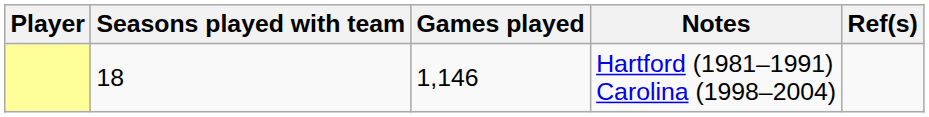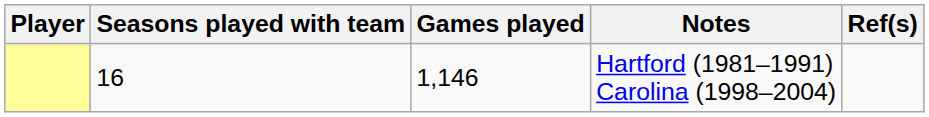Hartford (1981–1991) Carolina (1998–2004) | Seasons played with team: 18 -> 16
